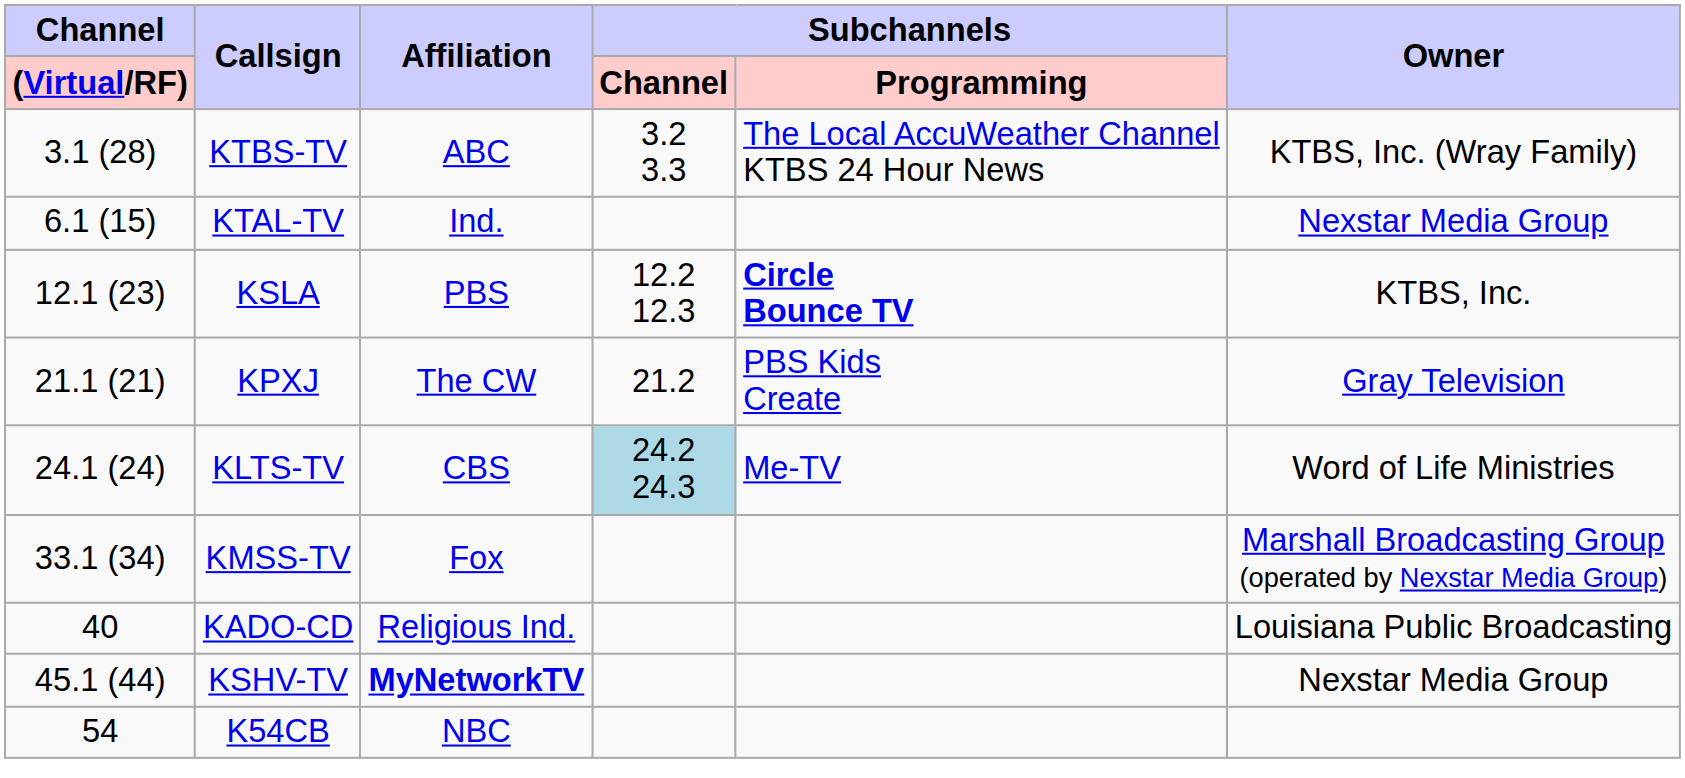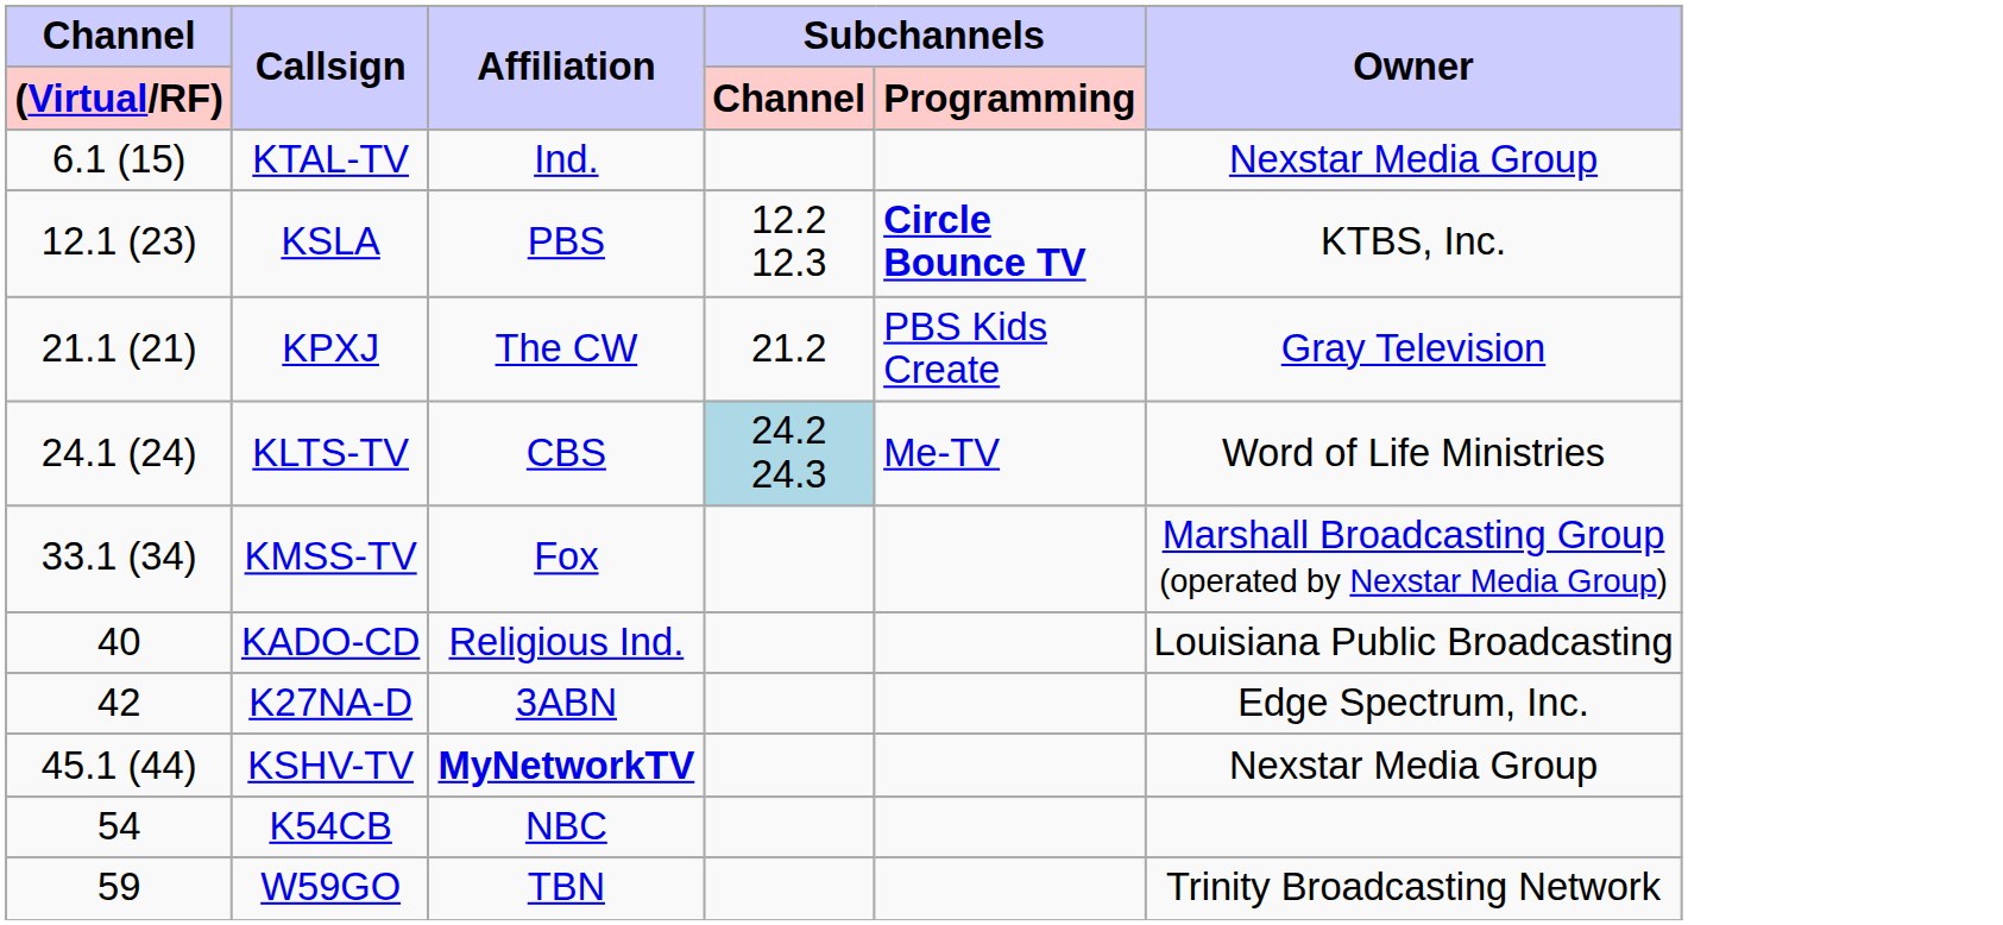- row: 3.1 (28) | KTBS-TV | ABC | 3.2 3.3 | The Local AccuWeather Channel KTBS 24 Hour News | KTBS, Inc. (Wray Family)
+ row: 42 | K27NA-D | 3ABN | Edge Spectrum, Inc.
+ row: 59 | W59GO | TBN | Trinity Broadcasting Network
